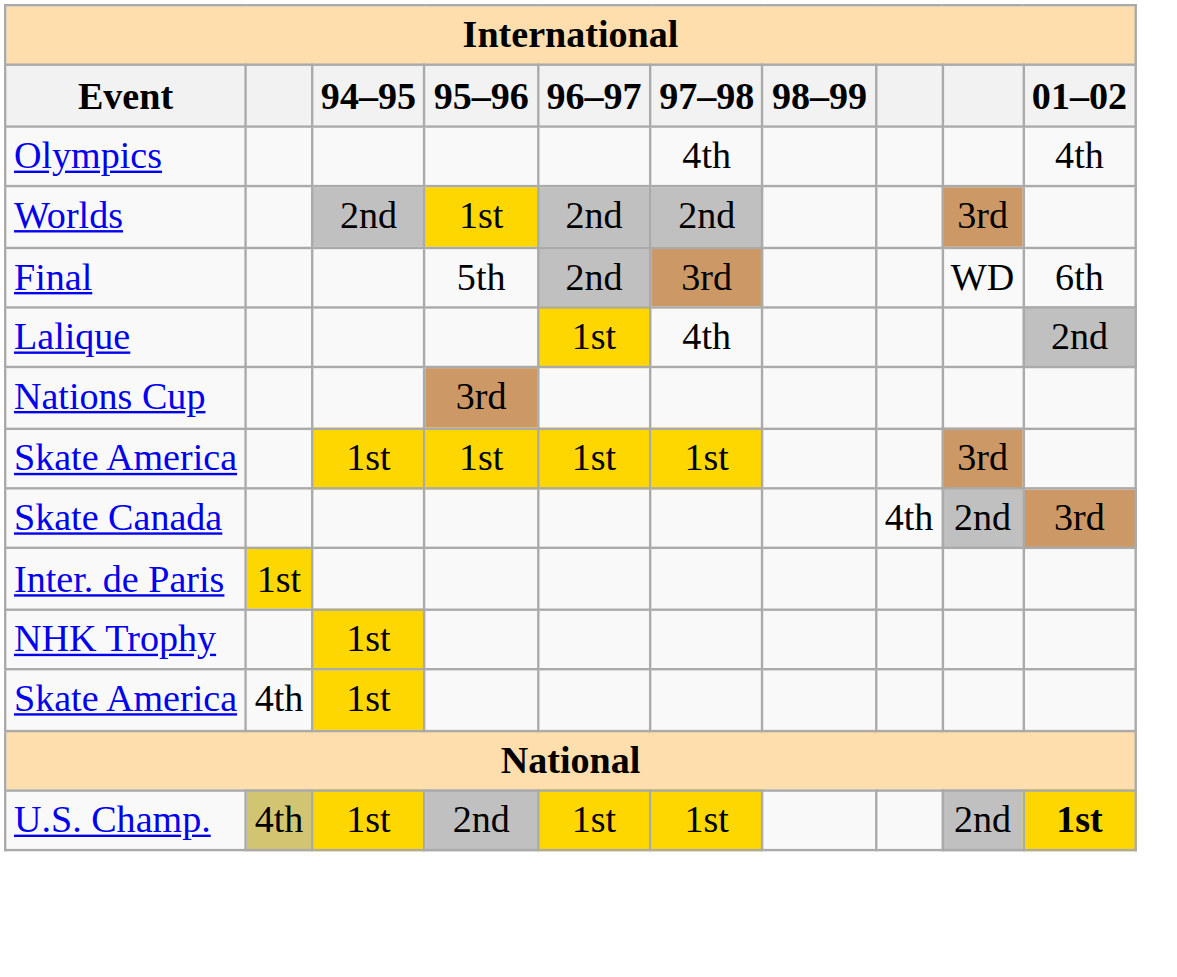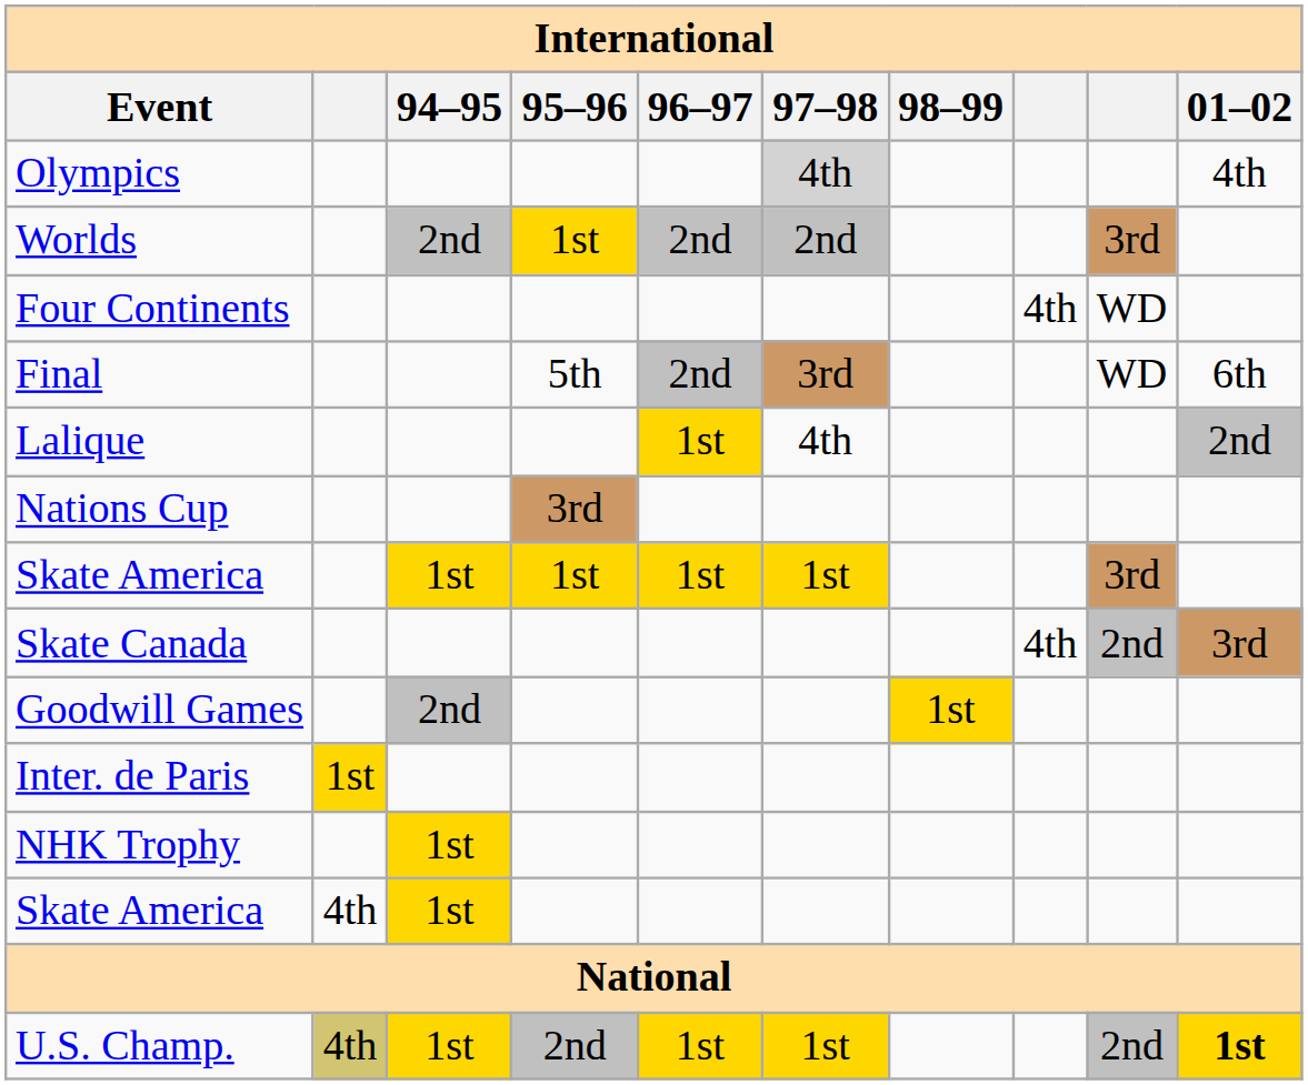Olympics | 97–98: no background -> lightgrey background
+ row: Four Continents | 4th | WD
+ row: Goodwill Games | 2nd | 1st
